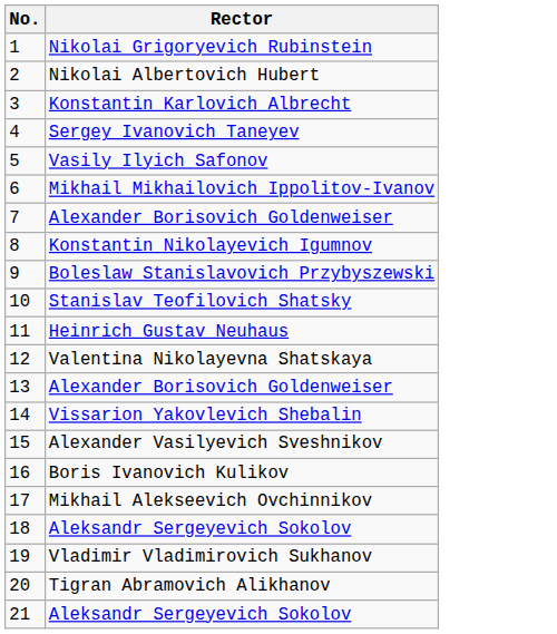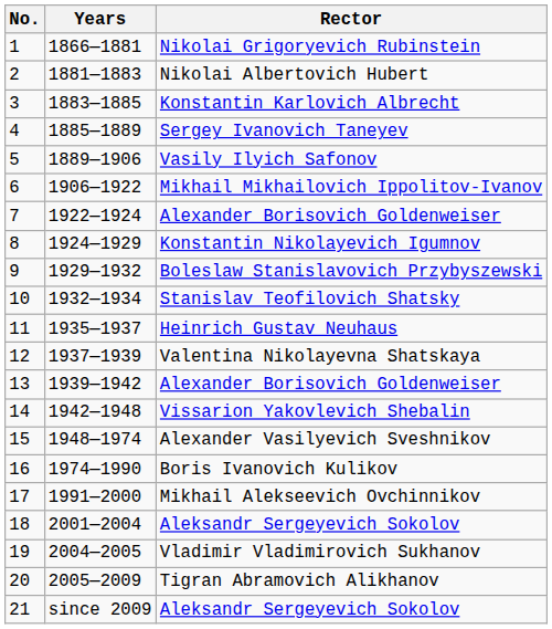+ column: Years | 1866—1881 | 1881—1883 | 1883—1885 | 1885—1889 | 1889—1906 | 1906—1922 | 1922—1924 | 1924—1929 | 1929—1932 | 1932—1934 | 1935—1937 | 1937—1939 | 1939—1942 | 1942—1948 | 1948—1974 | 1974—1990 | 1991—2000 | 2001—2004 | 2004—2005 | 2005―2009 | since 2009
